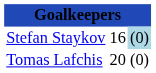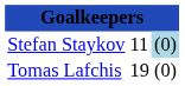Stefan Staykov | column 2: 16 -> 11
Tomas Lafchis | column 2: 20 -> 19
